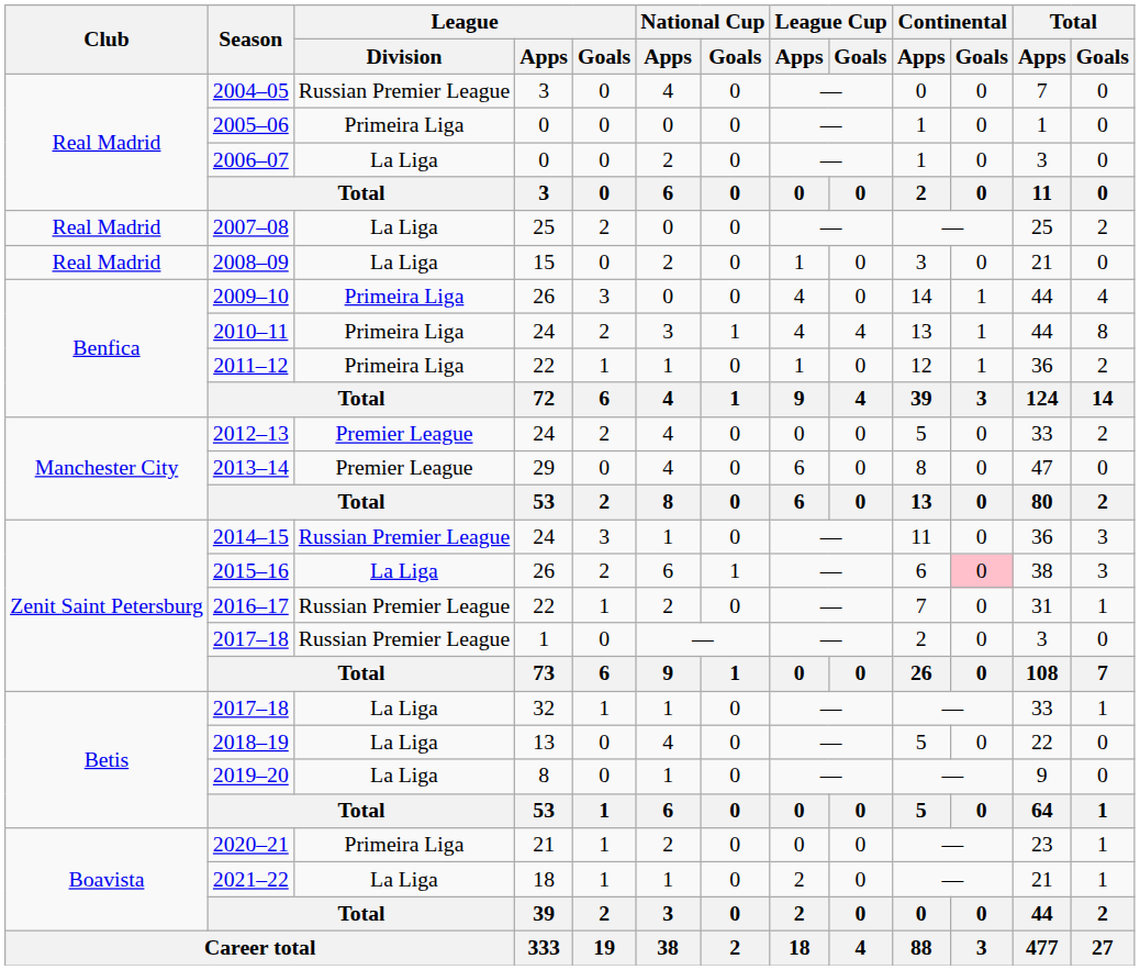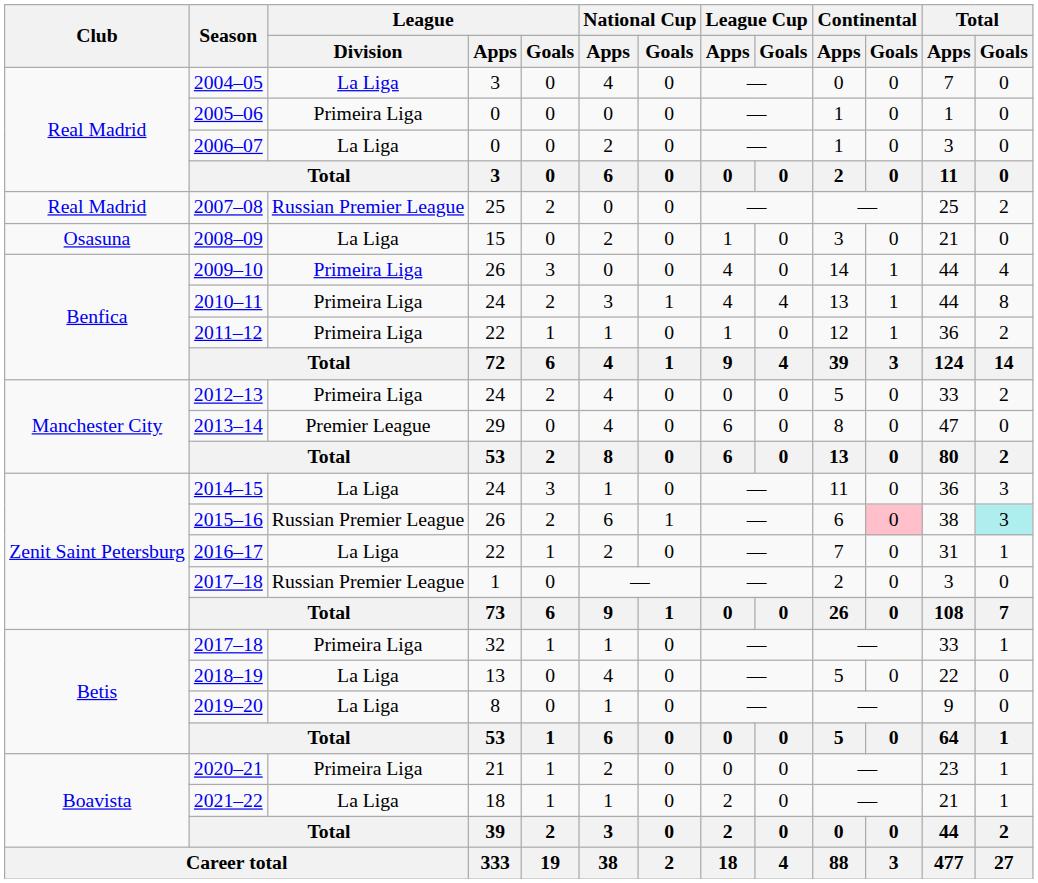2004–05 | League / Division: Russian Premier League -> La Liga
2007–08 | League / Division: La Liga -> Russian Premier League
2008–09 | Club: Real Madrid -> Osasuna
2012–13 | League / Division: Premier League -> Primeira Liga
2014–15 | League / Division: Russian Premier League -> La Liga
2015–16 | League / Division: La Liga -> Russian Premier League
2015–16 | Total / Goals: no background -> paleturquoise background
2016–17 | League / Division: Russian Premier League -> La Liga
2017–18 / 32 | League / Division: La Liga -> Primeira Liga
